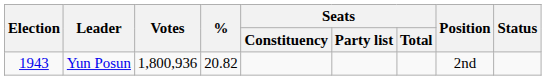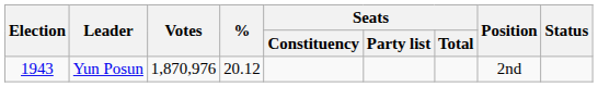Yun Posun | Votes: 1,800,936 -> 1,870,976
Yun Posun | %: 20.82 -> 20.12
